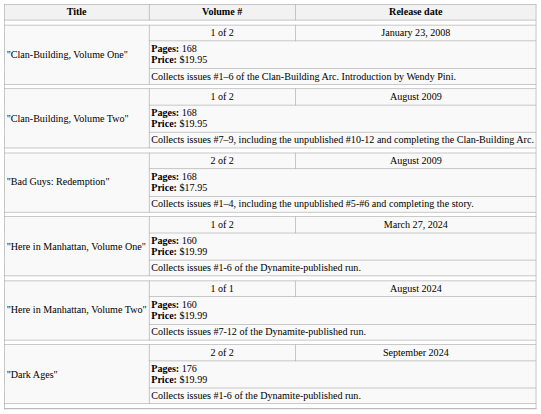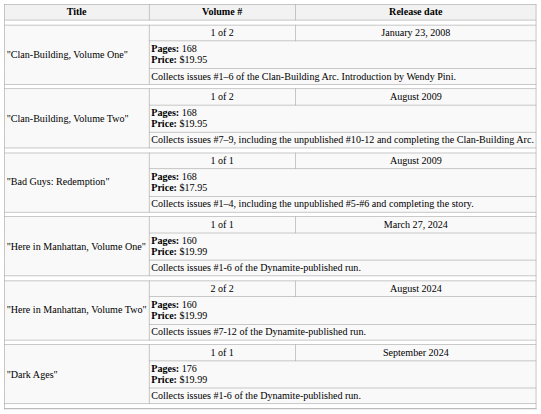"Bad Guys: Redemption" / August 2009 | Volume #: 2 of 2 -> 1 of 1
March 27, 2024 | Volume #: 1 of 2 -> 1 of 1
August 2024 | Volume #: 1 of 1 -> 2 of 2
September 2024 | Volume #: 2 of 2 -> 1 of 1
